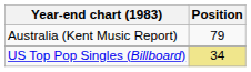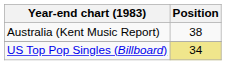Australia (Kent Music Report) | Position: 79 -> 38
